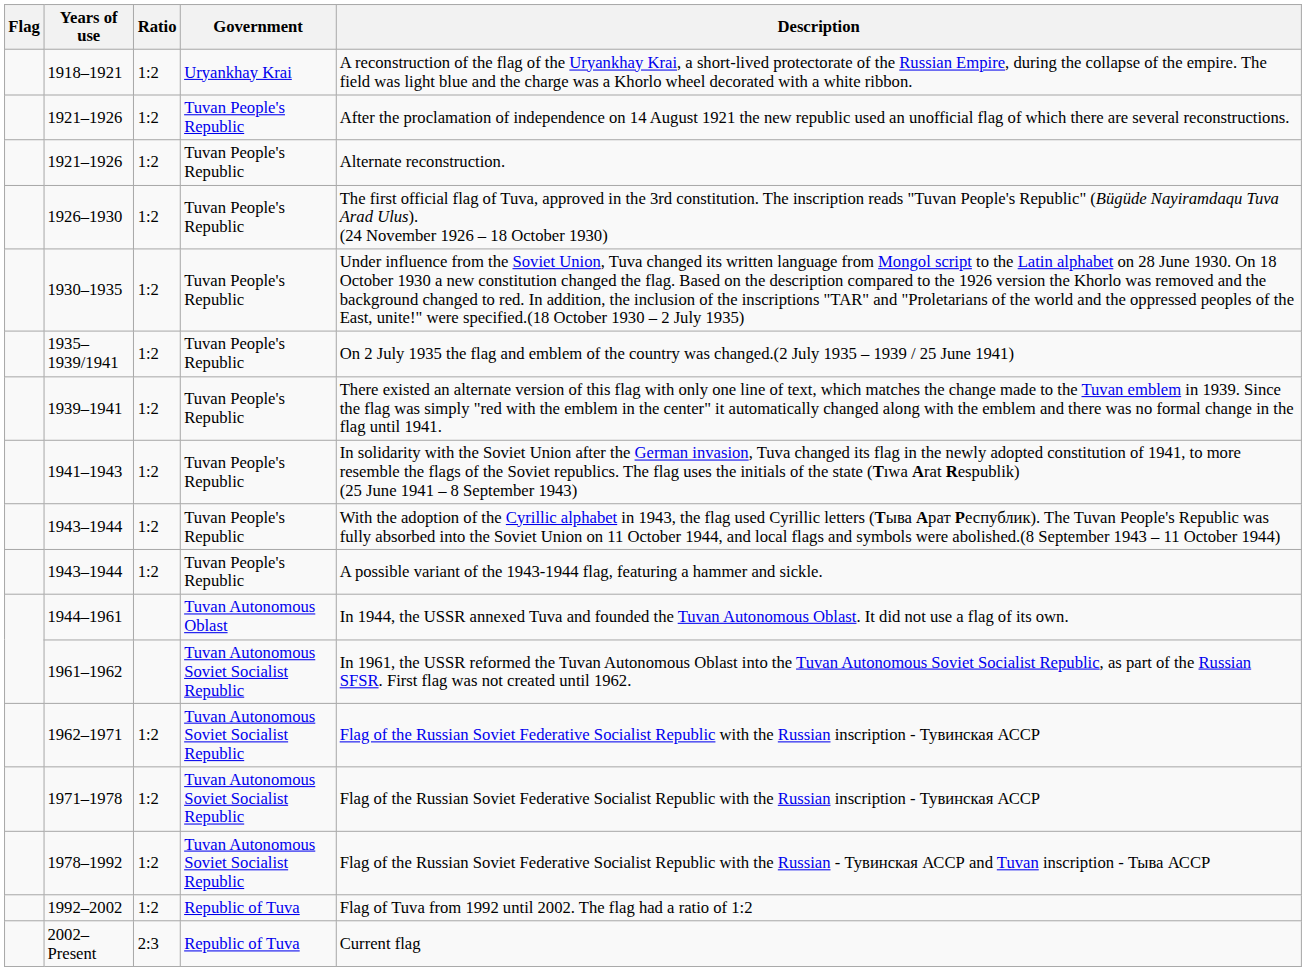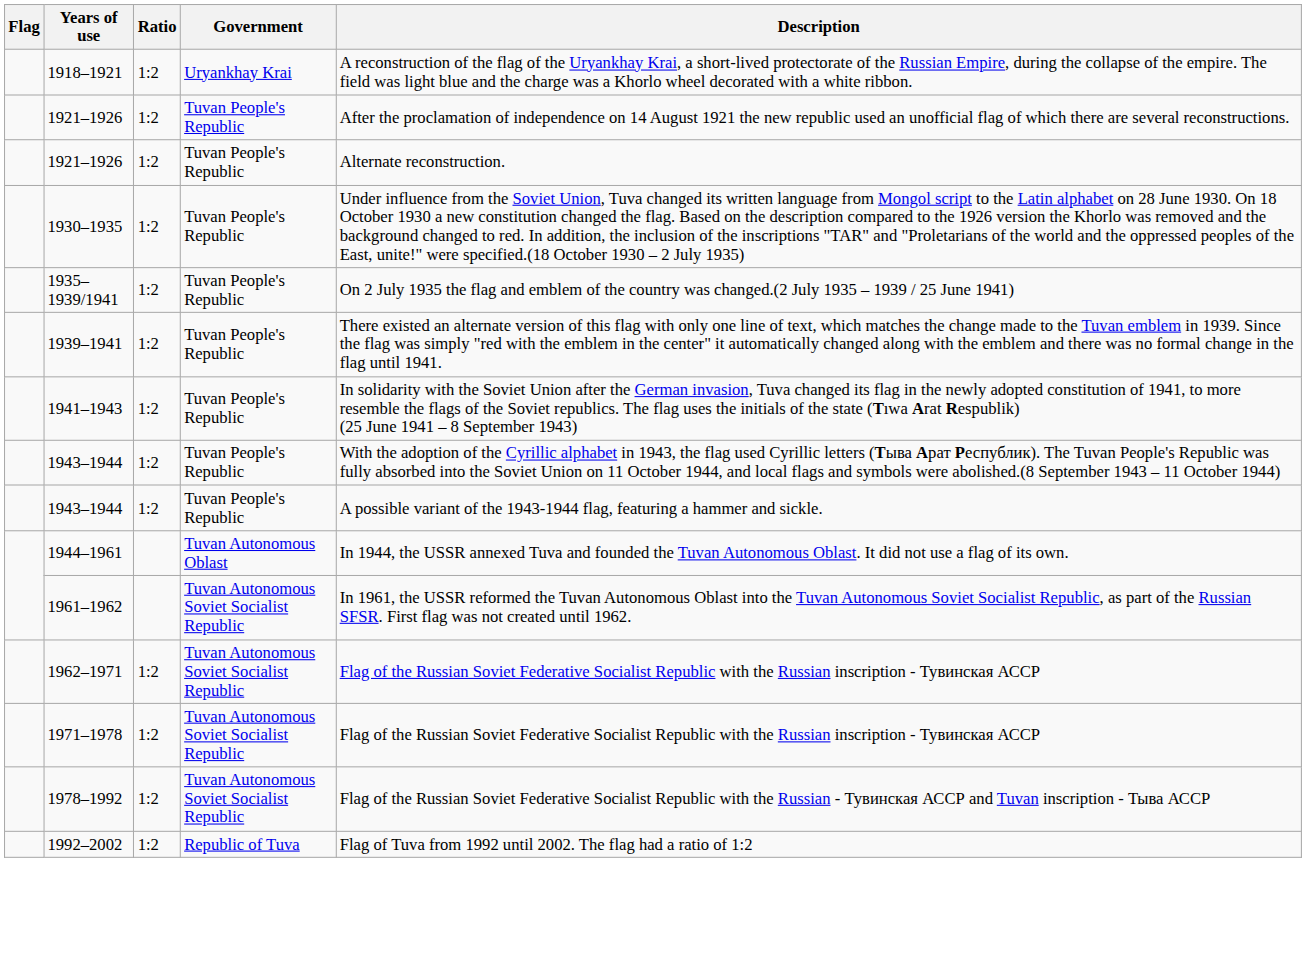- row: 1926–1930 | 1:2 | Tuvan People's Republic | The first official flag of Tuva, approved in the 3rd constitution. The inscription reads "Tuvan People's Republic" (Bügüde Nayiramdaqu Tuva Arad Ulus). (24 November 1926 – 18 October 1930)
- row: 2002–Present | 2:3 | Republic of Tuva | Current flag
